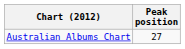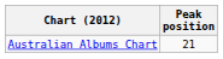Australian Albums Chart | Peak position: 27 -> 21
